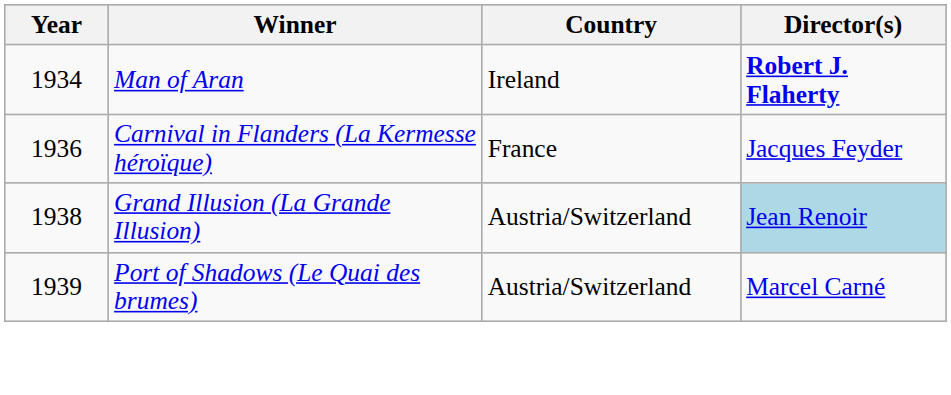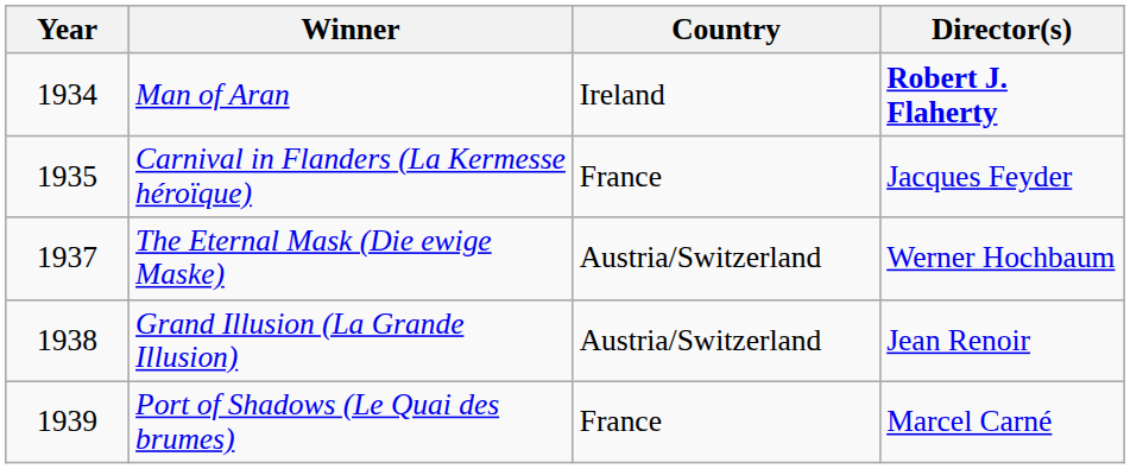Carnival in Flanders (La Kermesse héroïque) | Year: 1936 -> 1935
+ row: 1937 | The Eternal Mask (Die ewige Maske) | Austria/Switzerland | Werner Hochbaum
Grand Illusion (La Grande Illusion) | Director(s): lightblue background -> no background
Port of Shadows (Le Quai des brumes) | Country: Austria/Switzerland -> France
